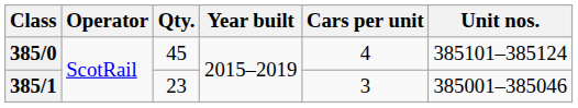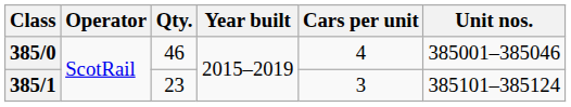385/0 | Qty.: 45 -> 46
385/0 | Unit nos.: 385101–385124 -> 385001–385046
385/1 | Unit nos.: 385001–385046 -> 385101–385124
